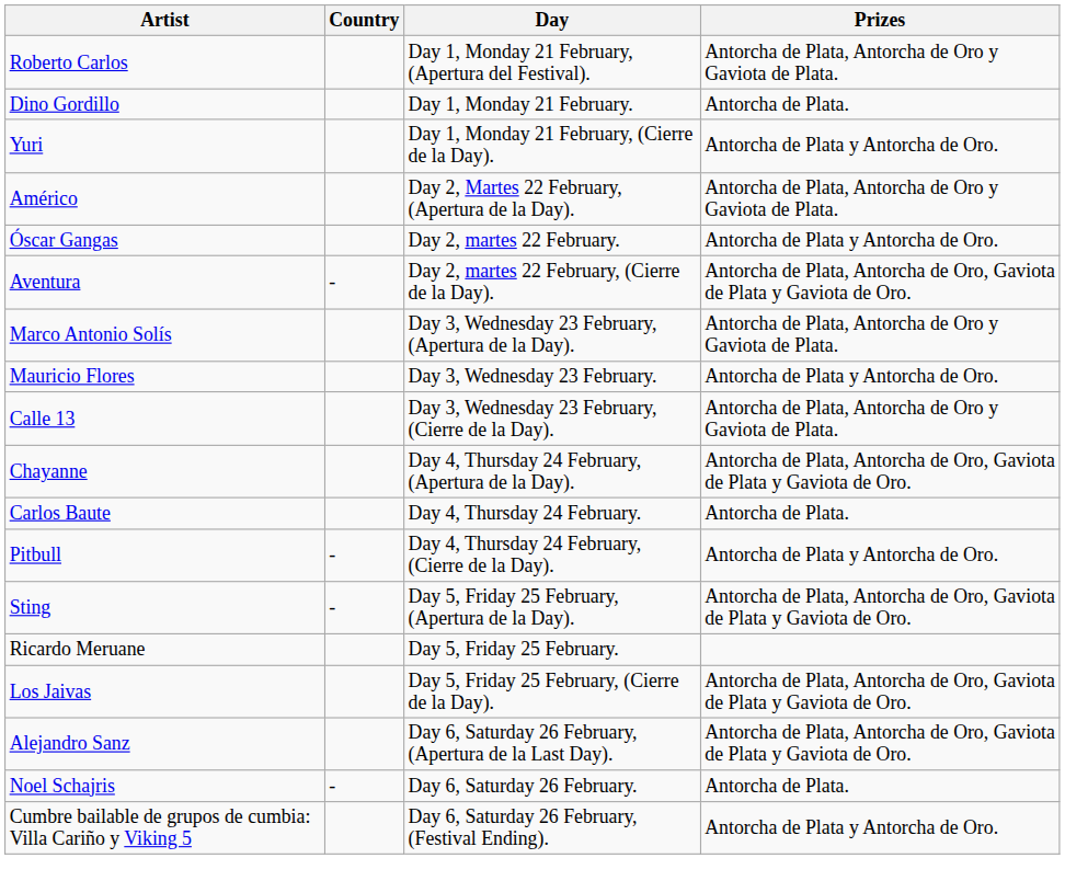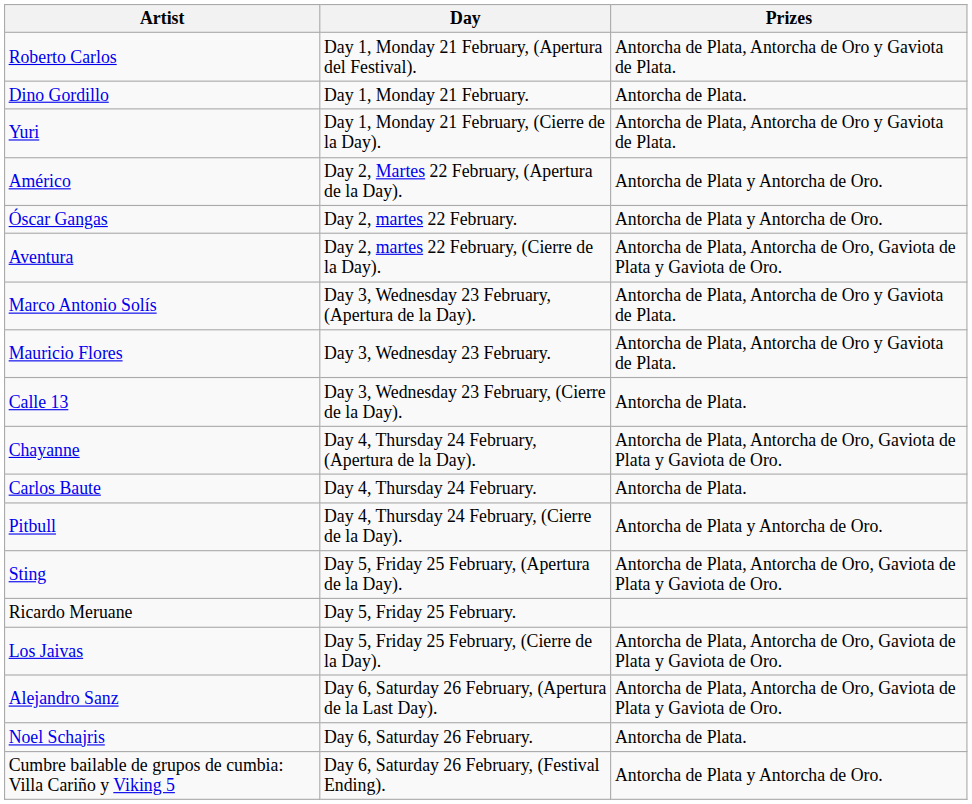- column: Country | - | - | - | -
Yuri | Prizes: Antorcha de Plata y Antorcha de Oro. -> Antorcha de Plata, Antorcha de Oro y Gaviota de Plata.
Américo | Prizes: Antorcha de Plata, Antorcha de Oro y Gaviota de Plata. -> Antorcha de Plata y Antorcha de Oro.
Mauricio Flores | Prizes: Antorcha de Plata y Antorcha de Oro. -> Antorcha de Plata, Antorcha de Oro y Gaviota de Plata.
Calle 13 | Prizes: Antorcha de Plata, Antorcha de Oro y Gaviota de Plata. -> Antorcha de Plata.
